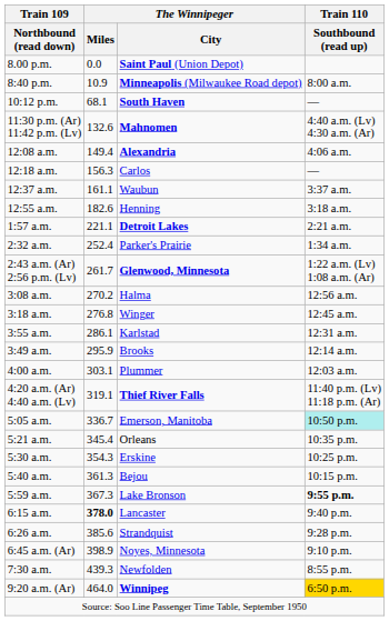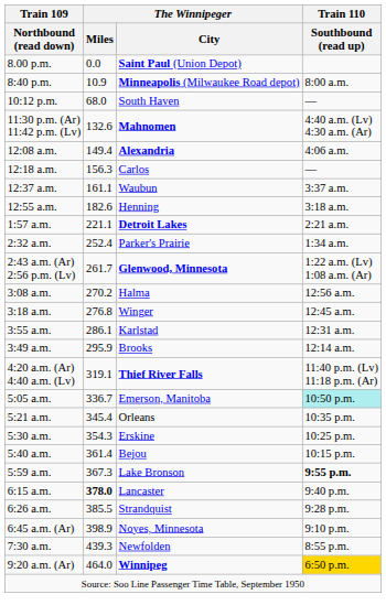10:12 p.m. | The Winnipeger / Miles: 68.1 -> 68.0
10:12 p.m. | The Winnipeger / City: bold -> normal
- row: 4:00 a.m. | 303.1 | Plummer | 12:03 a.m.
5:40 a.m. | The Winnipeger / Miles: 361.3 -> 361.4
6:26 a.m. | The Winnipeger / Miles: 385.6 -> 385.5
